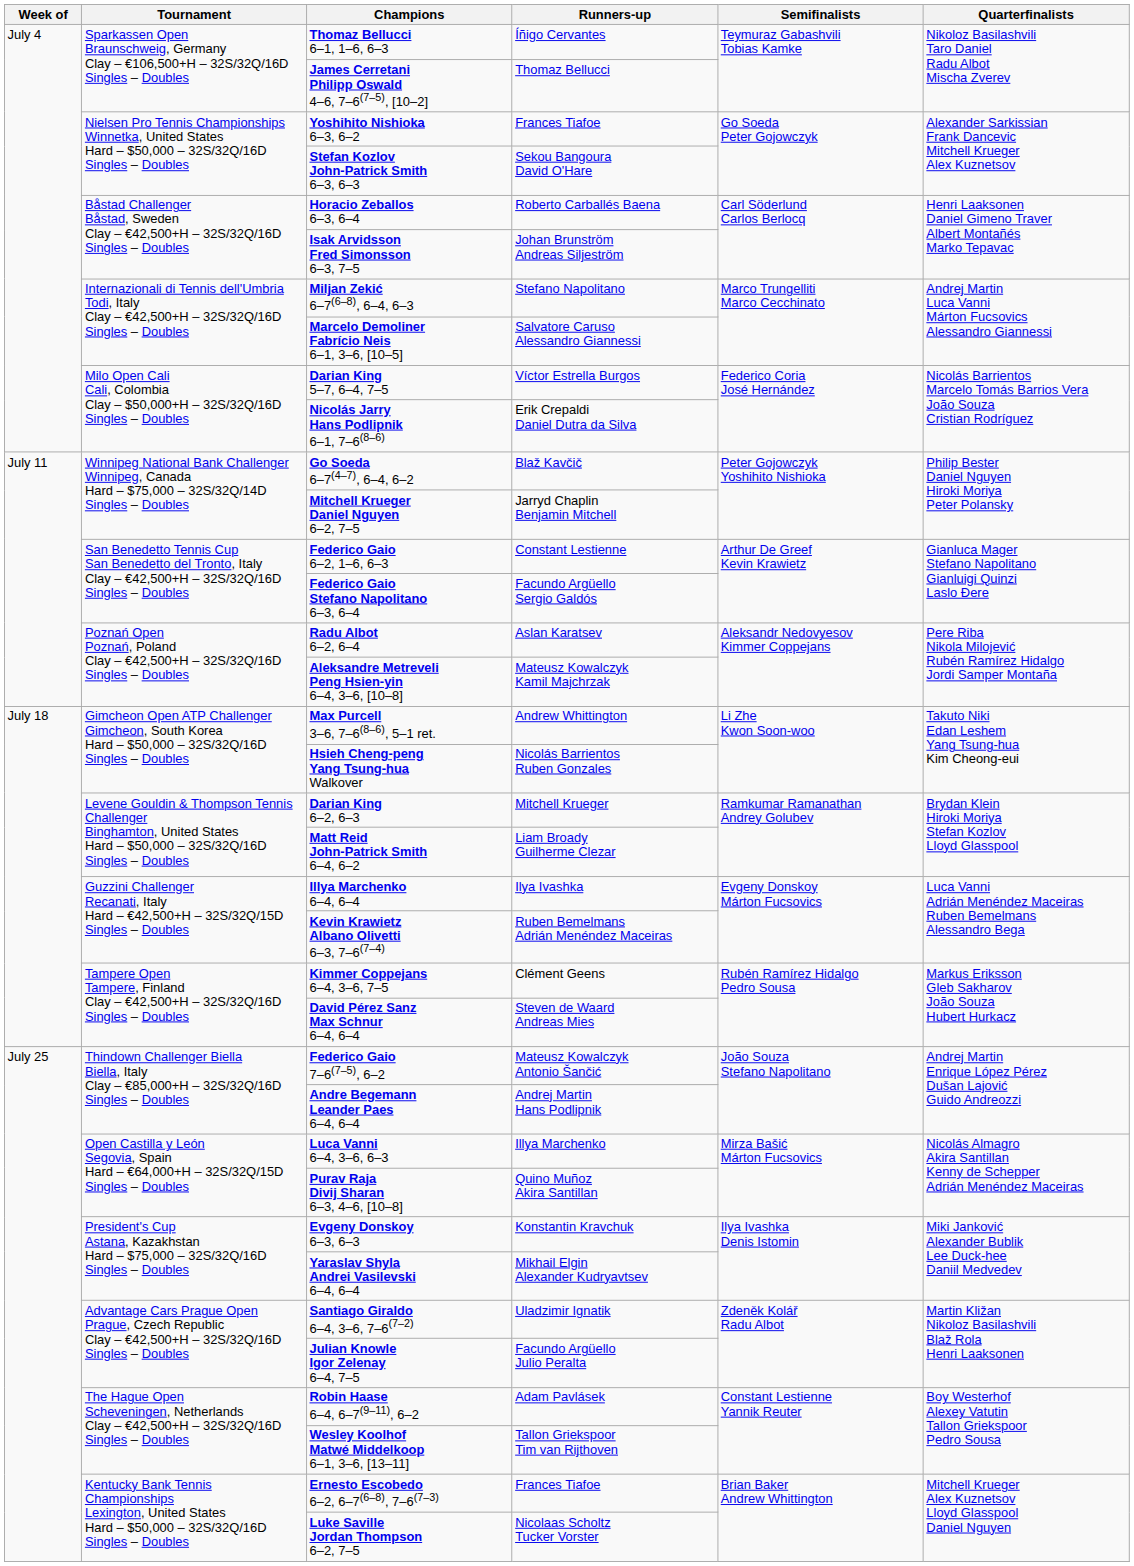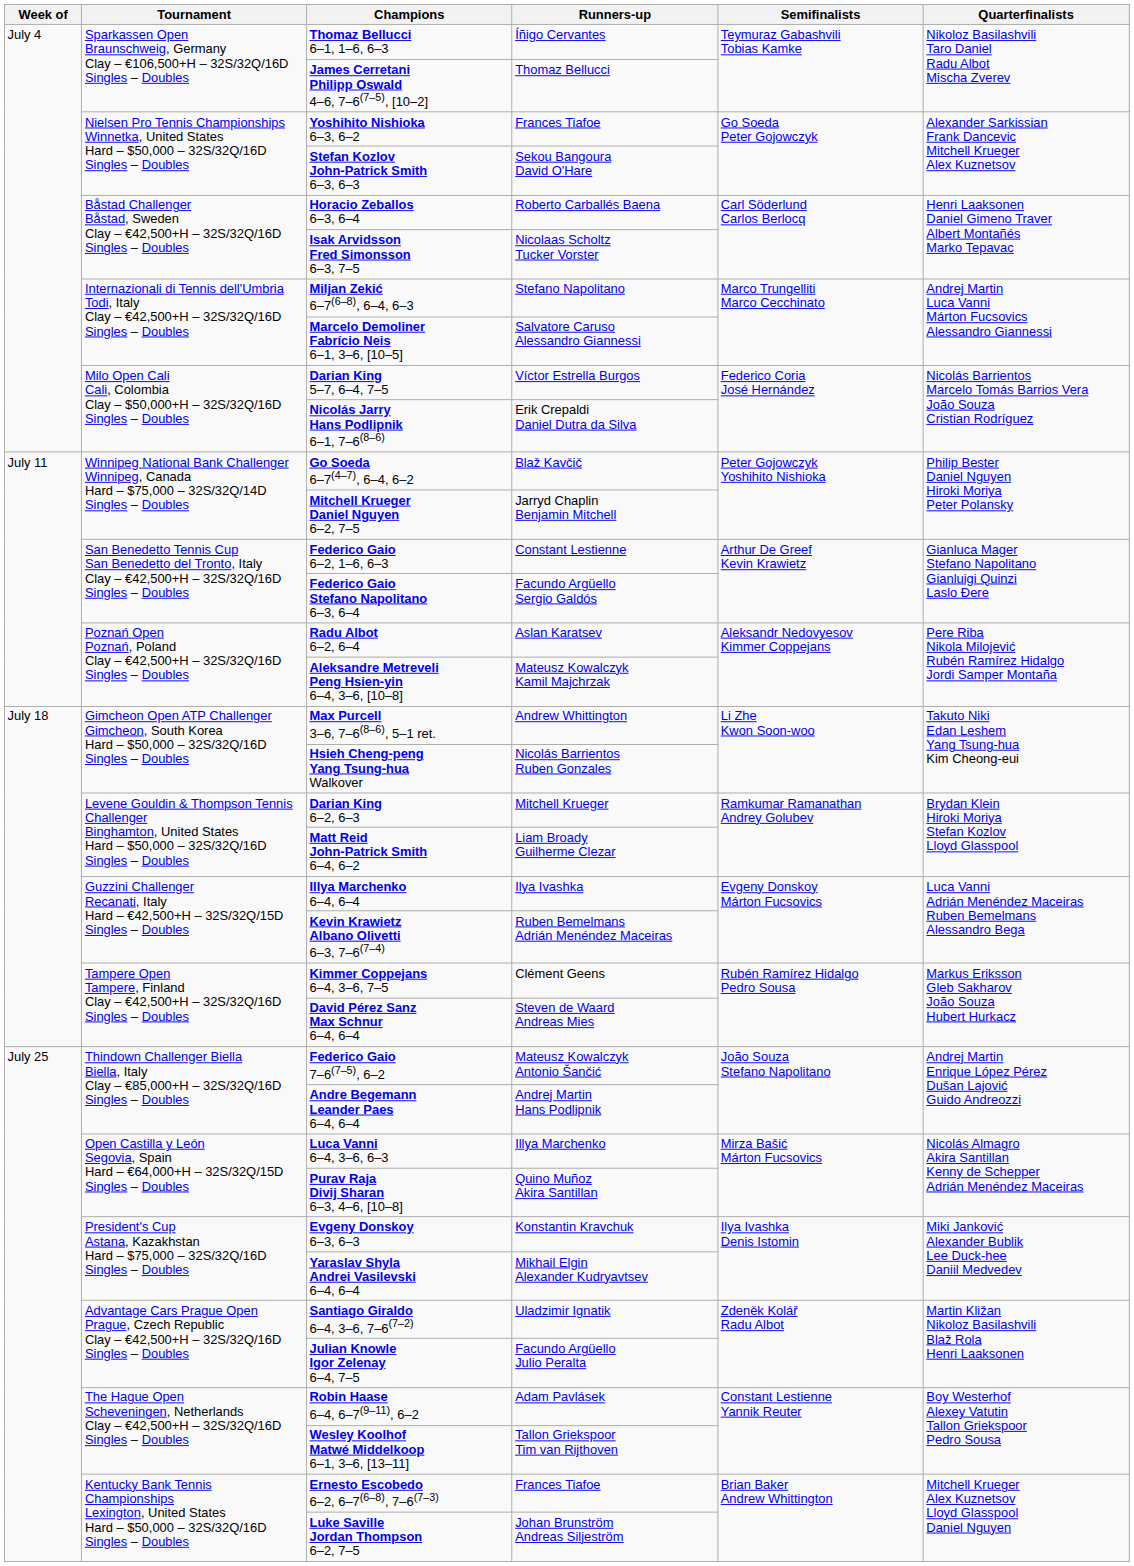Isak Arvidsson Fred Simonsson 6–3, 7–5 | Runners-up: Johan Brunström Andreas Siljeström -> Nicolaas Scholtz Tucker Vorster
Luke Saville Jordan Thompson 6–2, 7–5 | Runners-up: Nicolaas Scholtz Tucker Vorster -> Johan Brunström Andreas Siljeström
